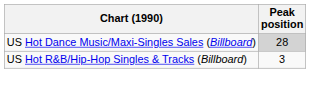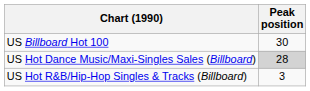+ row: US Billboard Hot 100 | 30
